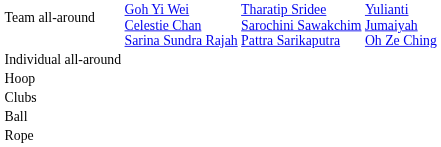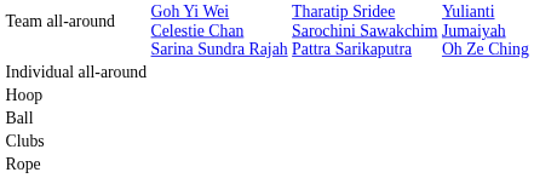rows swapped: Ball <-> Clubs
